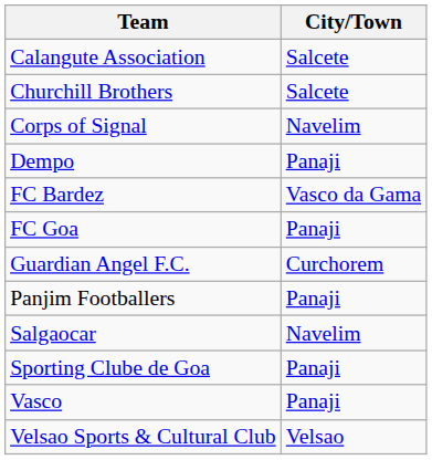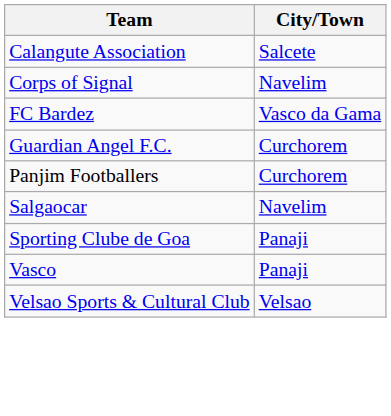- row: Churchill Brothers | Salcete
- row: Dempo | Panaji
- row: FC Goa | Panaji
Panjim Footballers | City/Town: Panaji -> Curchorem
